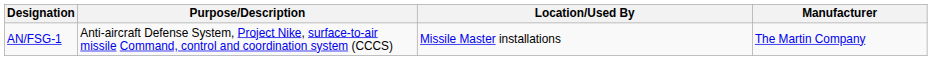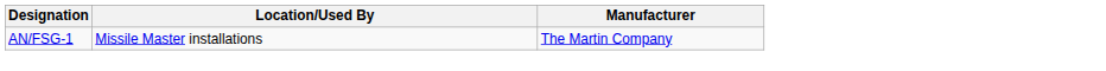- column: Purpose/Description | Anti-aircraft Defense System, Project Nike, surface-to-air missile Command, control and coordination system (CCCS)
